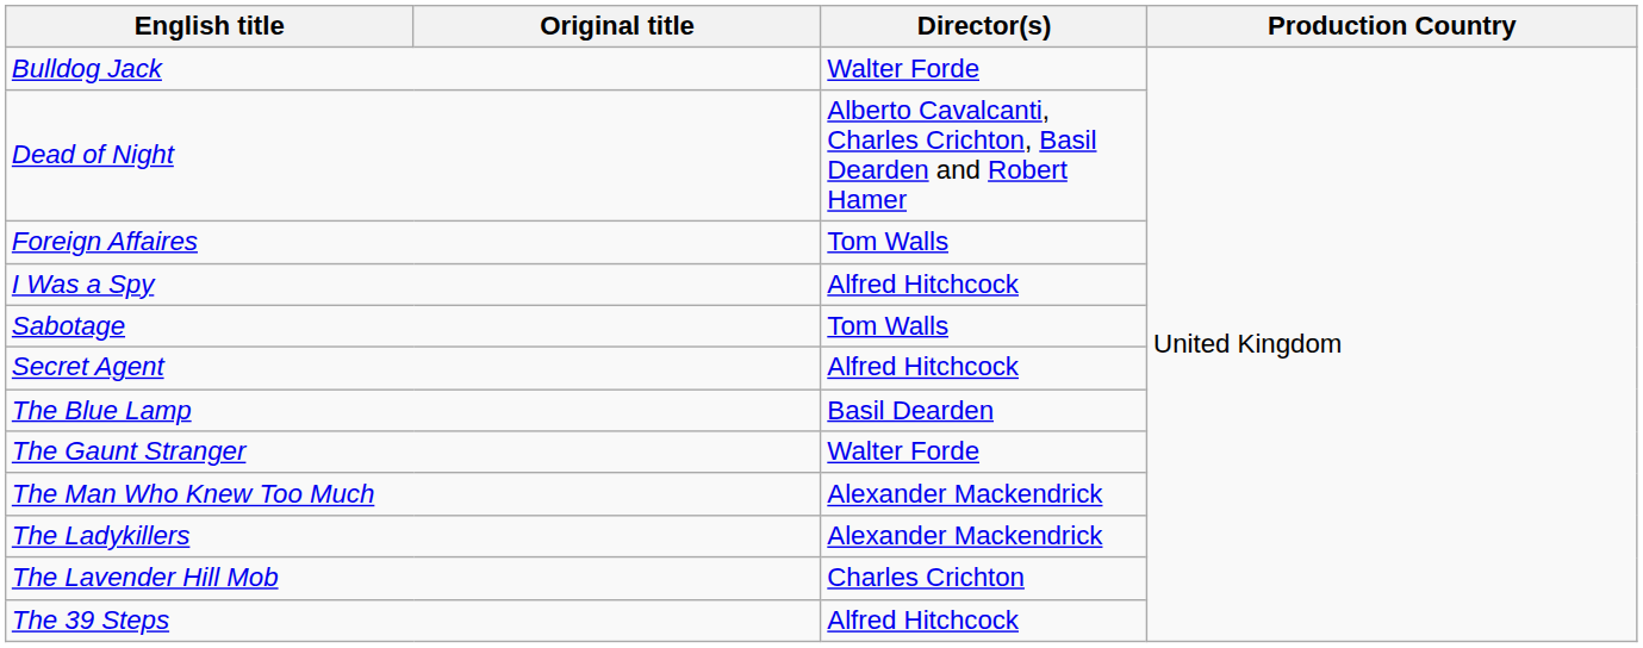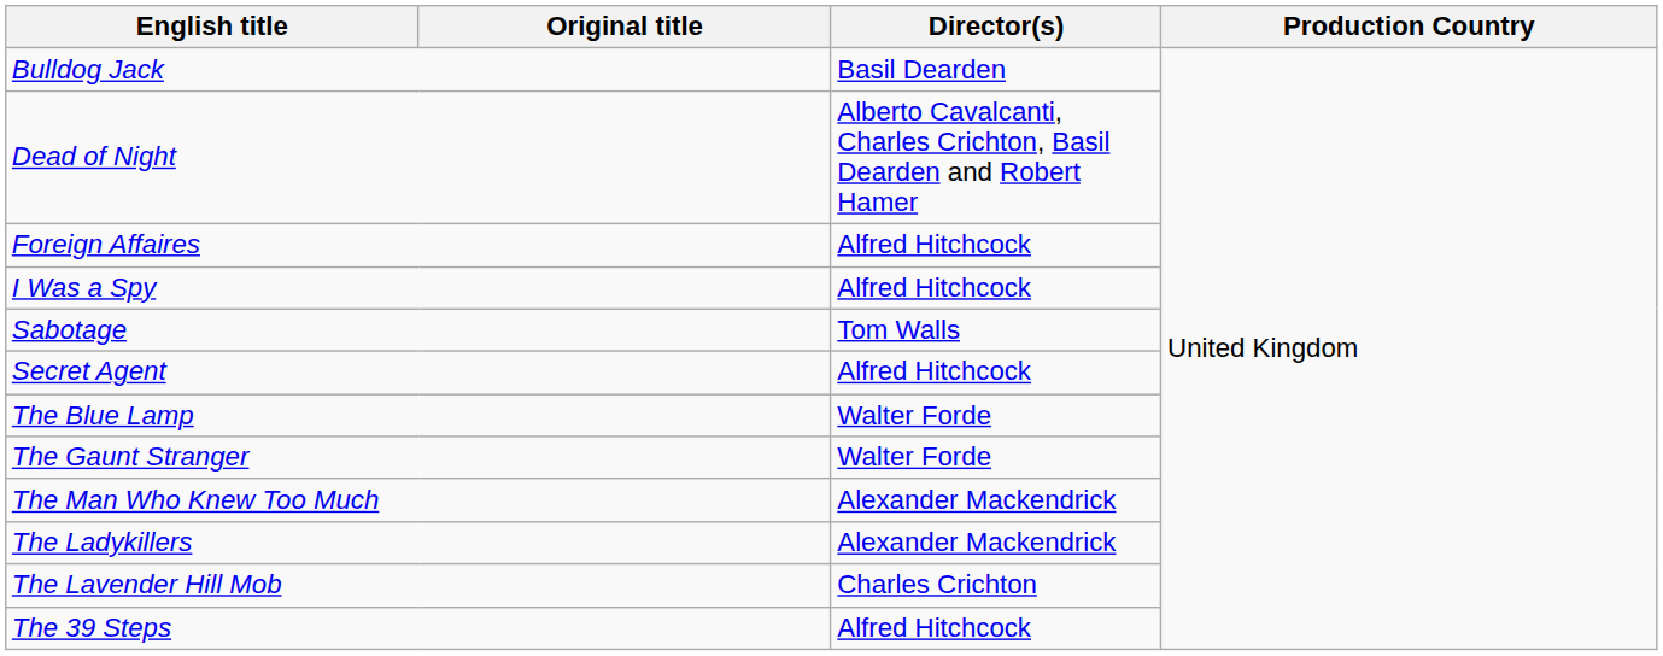Bulldog Jack | Director(s): Walter Forde -> Basil Dearden
Foreign Affaires | Director(s): Tom Walls -> Alfred Hitchcock
The Blue Lamp | Director(s): Basil Dearden -> Walter Forde
